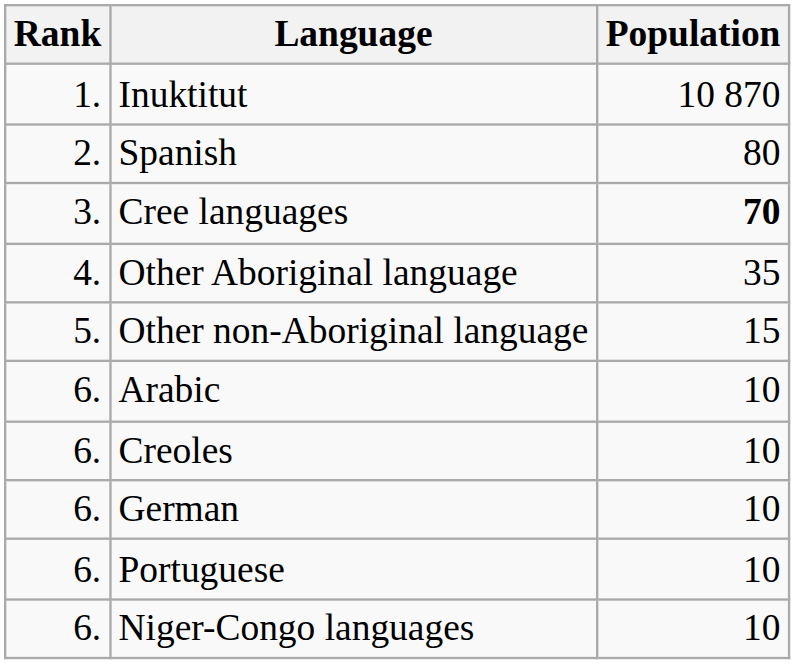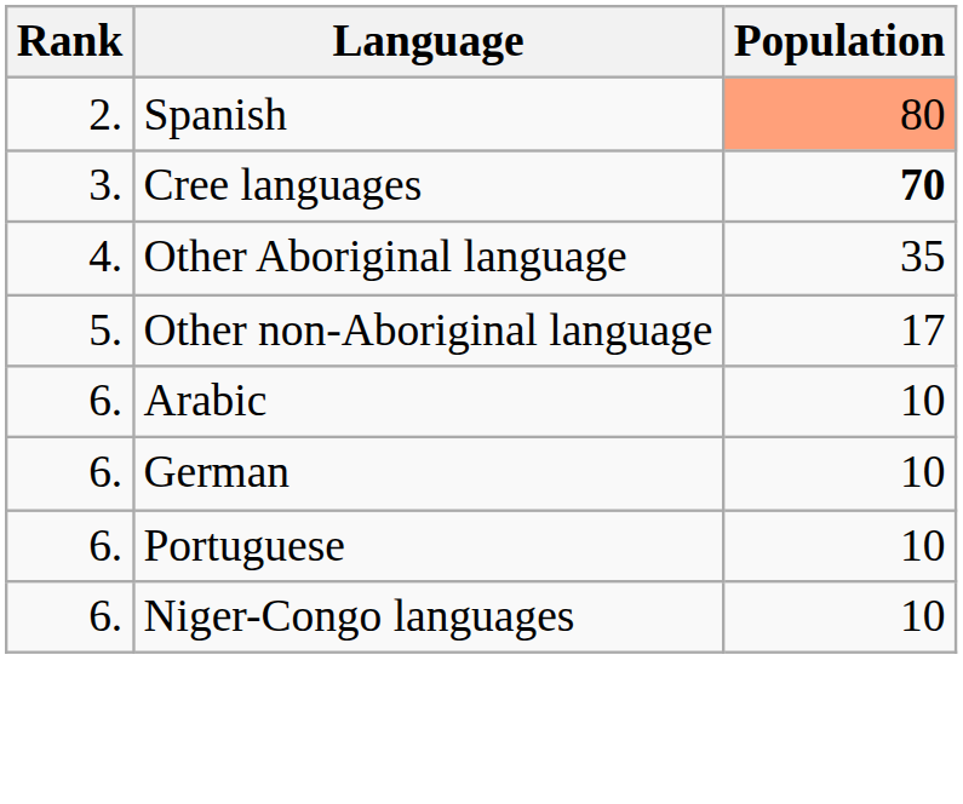- row: 1. | Inuktitut | 10 870
Spanish | Population: no background -> lightsalmon background
Other non-Aboriginal language | Population: 15 -> 17
- row: 6. | Creoles | 10
